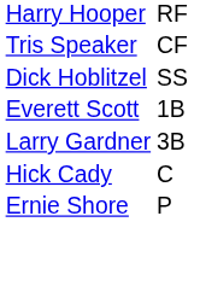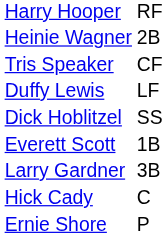+ row: Heinie Wagner | 2B
+ row: Duffy Lewis | LF
